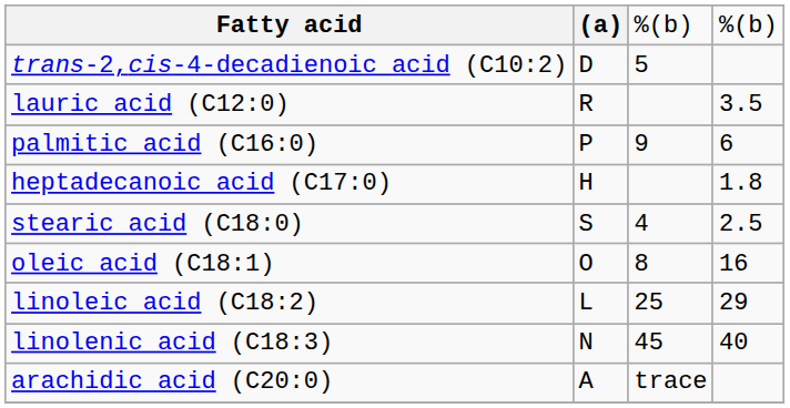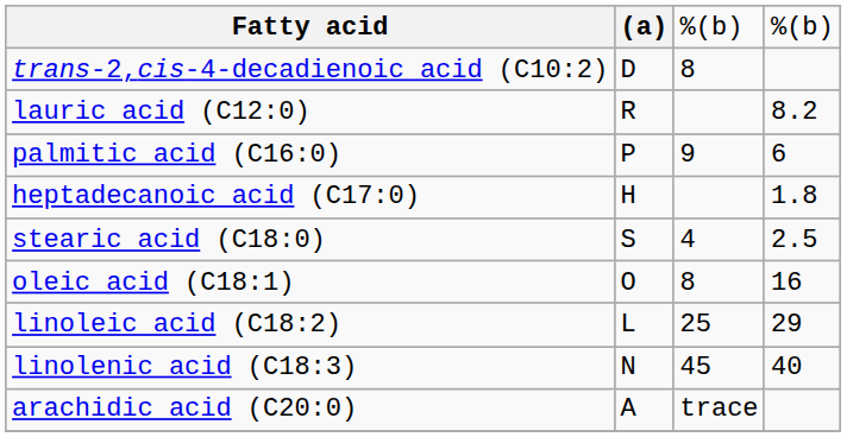trans-2,cis-4-decadienoic acid (C10:2) | column 3: 5 -> 8
lauric acid (C12:0) | column 4: 3.5 -> 8.2
